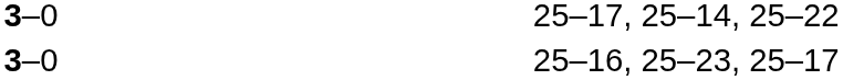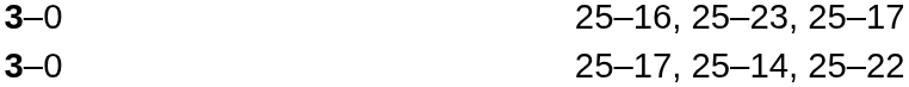rows swapped: 25–17, 25–14, 25–22 <-> 25–16, 25–23, 25–17
